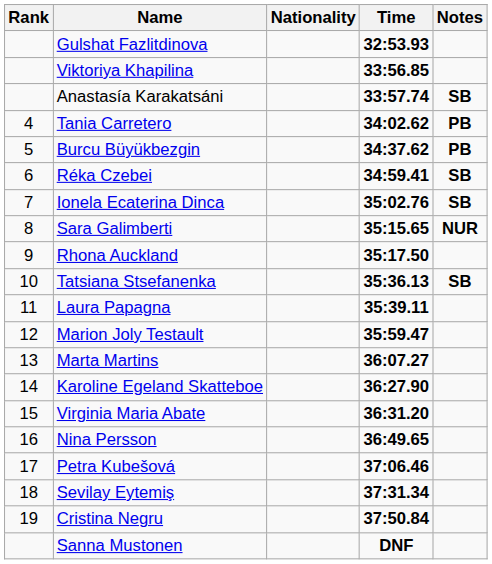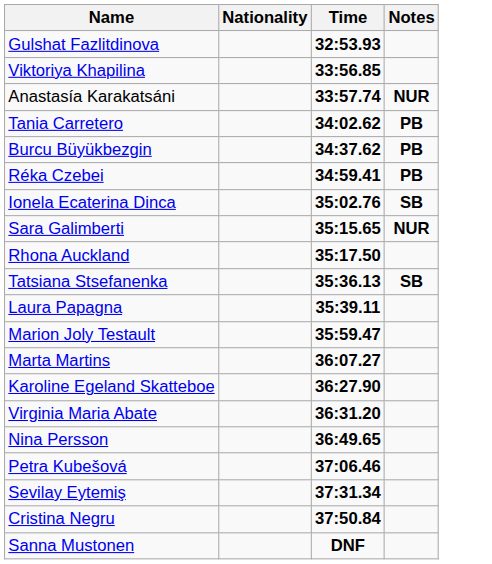- column: Rank | 4 | 5 | 6 | 7 | 8 | 9 | 10 | 11 | 12 | 13 | 14 | 15 | 16 | 17 | 18 | 19
Anastasía Karakatsáni | Notes: SB -> NUR
Réka Czebei | Notes: SB -> PB
